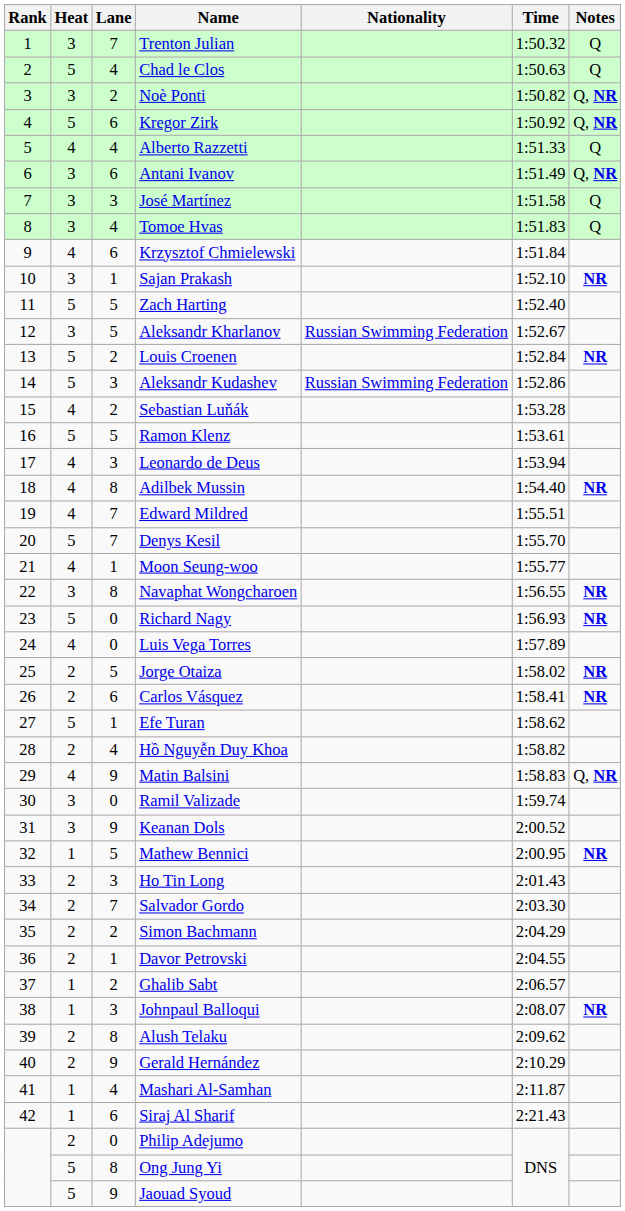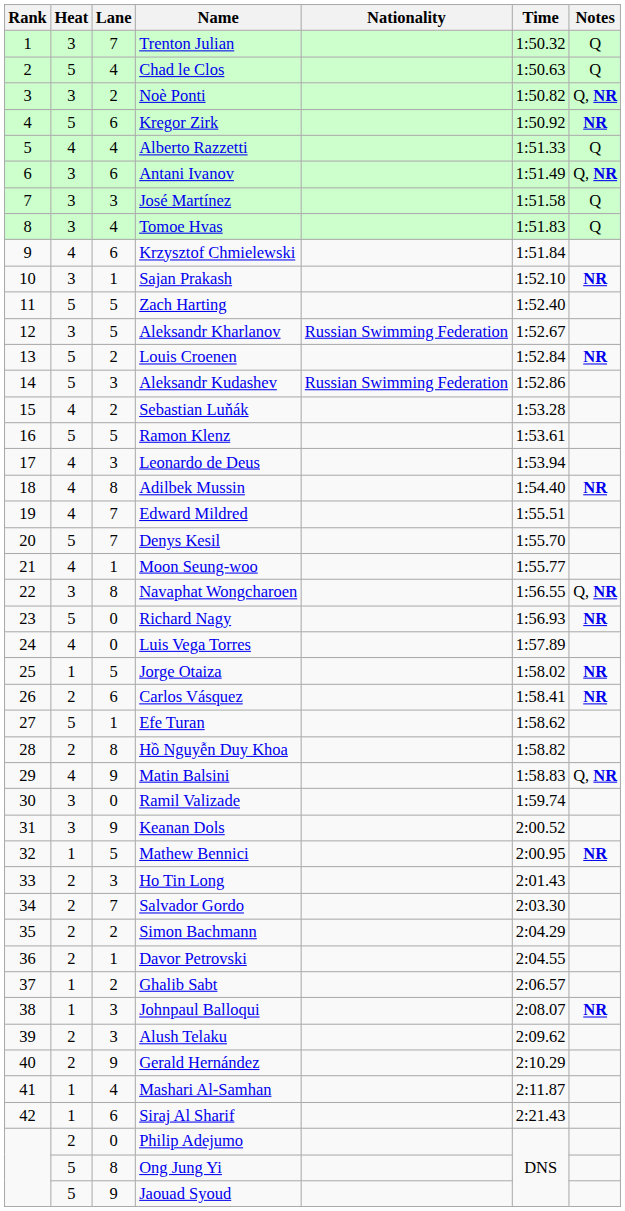Kregor Zirk | Notes: Q, NR -> NR
Navaphat Wongcharoen | Notes: NR -> Q, NR
Jorge Otaiza | Heat: 2 -> 1
Hồ Nguyễn Duy Khoa | Lane: 4 -> 8
Alush Telaku | Lane: 8 -> 3
